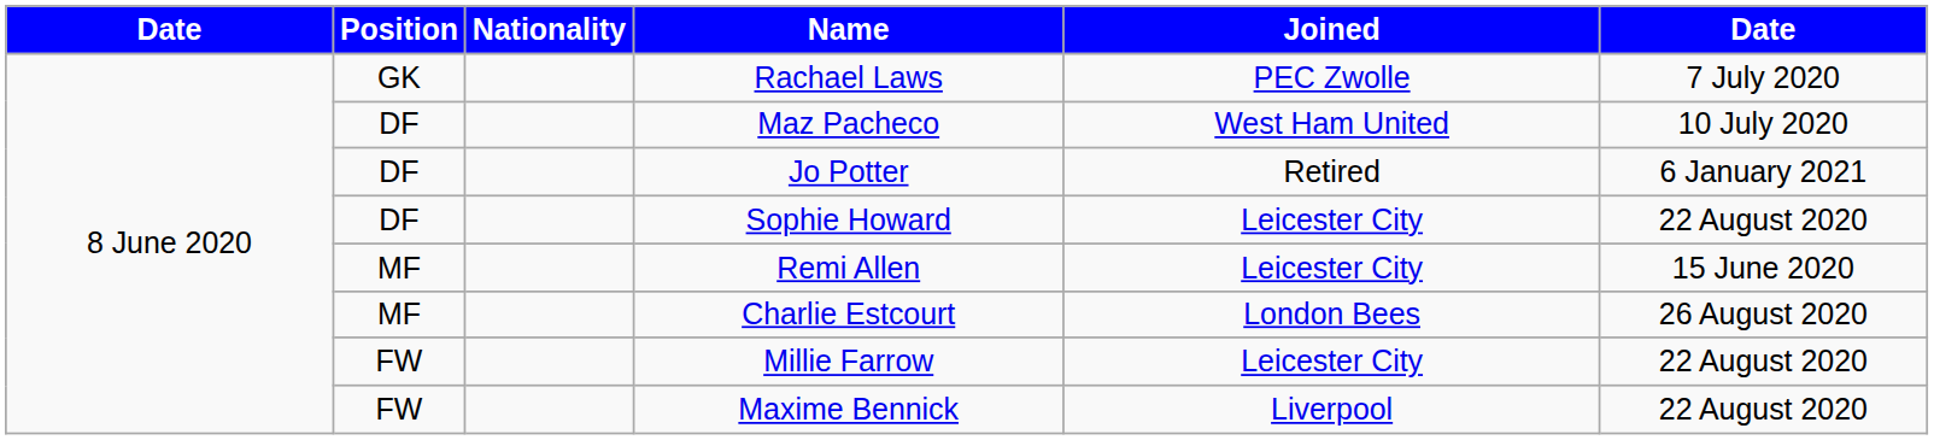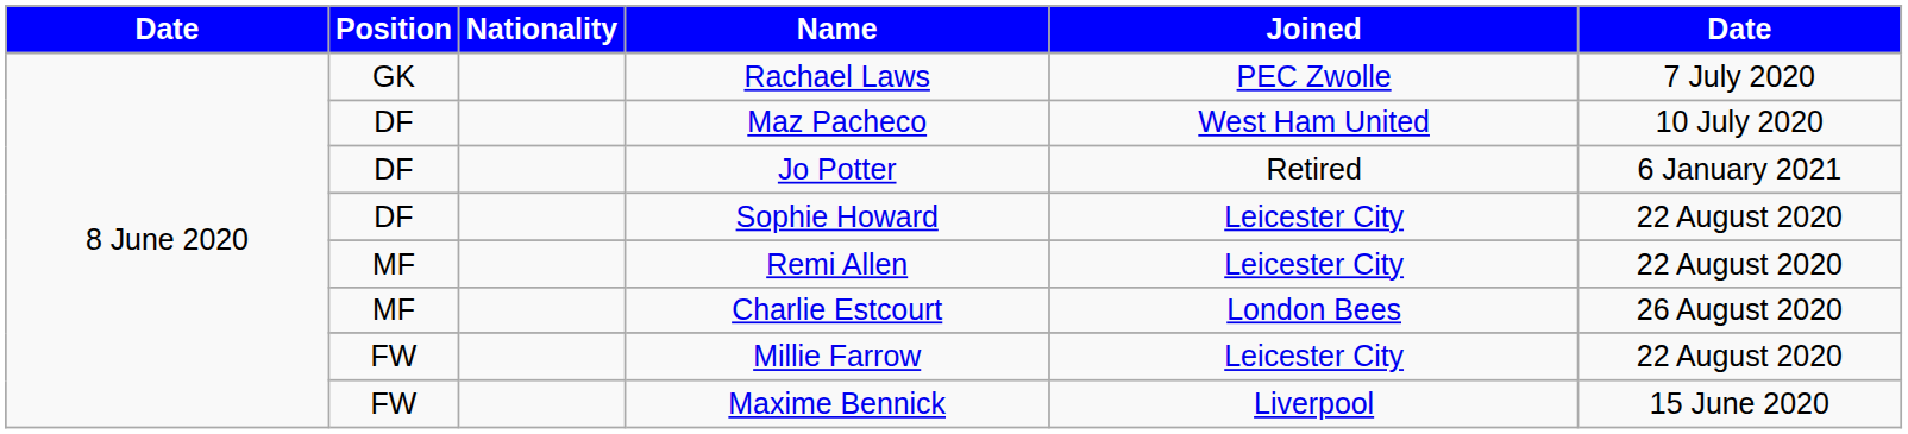Remi Allen | column 6: 15 June 2020 -> 22 August 2020
Maxime Bennick | column 6: 22 August 2020 -> 15 June 2020
